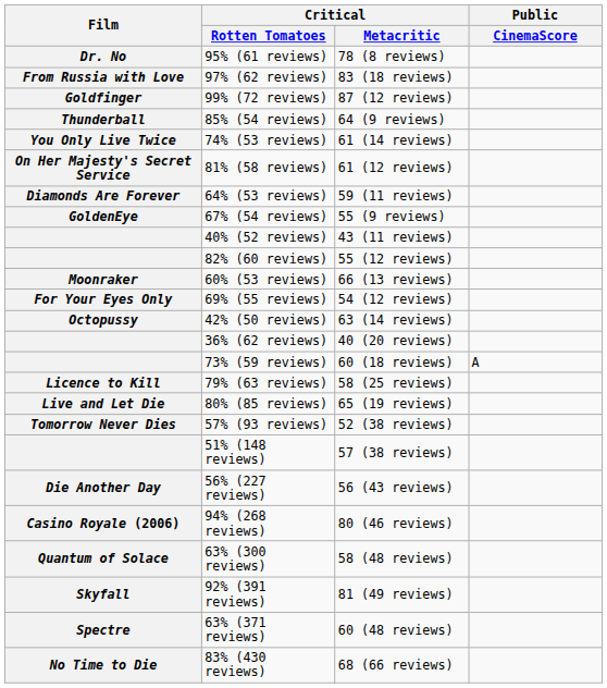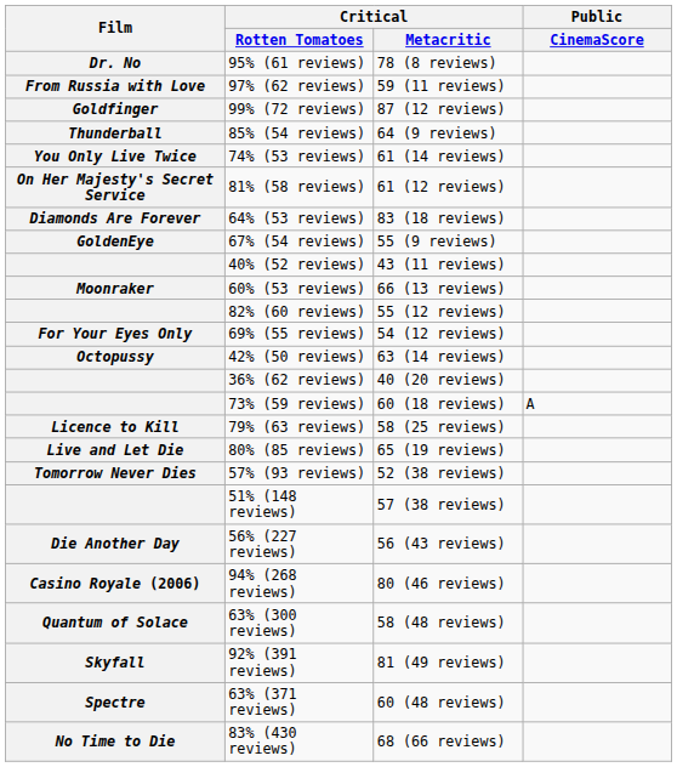97% (62 reviews) | Critical / Metacritic: 83 (18 reviews) -> 59 (11 reviews)
64% (53 reviews) | Critical / Metacritic: 59 (11 reviews) -> 83 (18 reviews)
rows swapped: 82% (60 reviews) <-> 60% (53 reviews)
